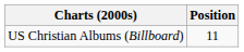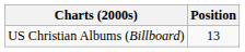US Christian Albums (Billboard) | Position: 11 -> 13
